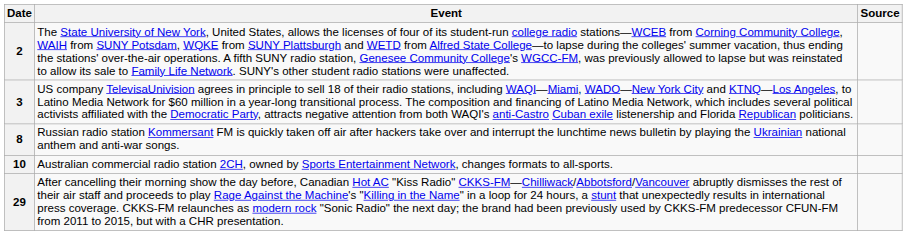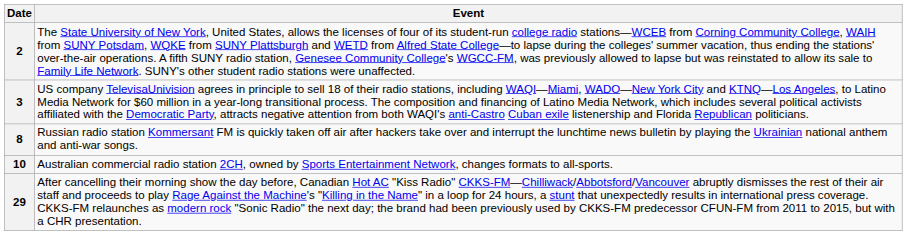- column: Source
